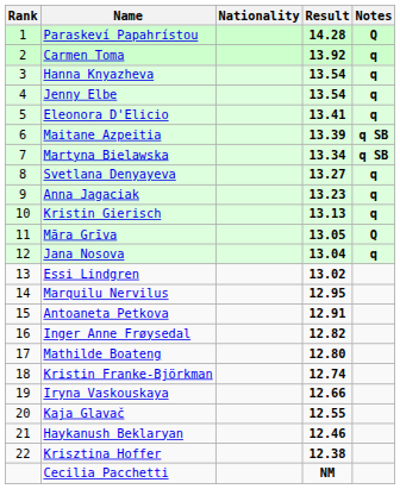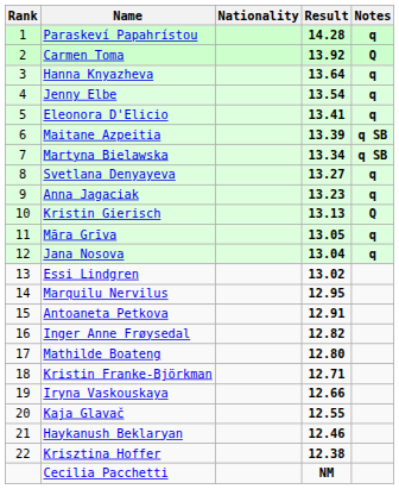Paraskeví Papahrístou | Notes: Q -> q
Carmen Toma | Notes: q -> Q
Hanna Knyazheva | Result: 13.54 -> 13.64
Kristin Gierisch | Notes: q -> Q
Māra Grīva | Notes: Q -> q
Kristin Franke-Björkman | Result: 12.74 -> 12.71
